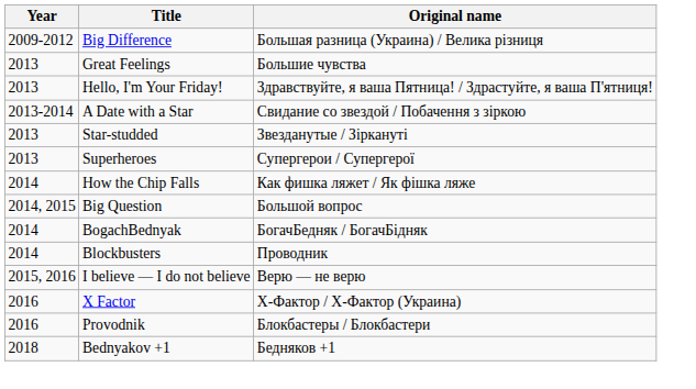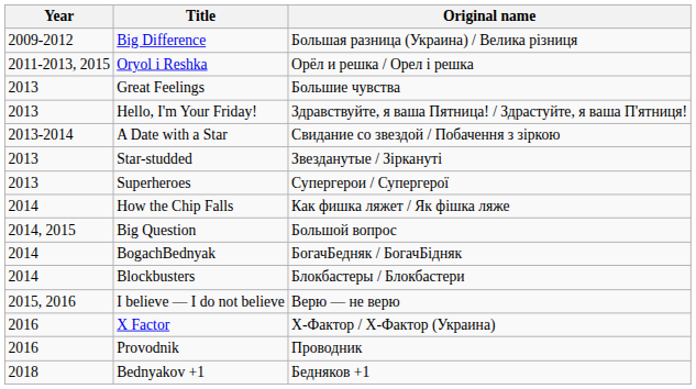+ row: 2011-2013, 2015 | Oryol i Reshka | Орёл и решка / Орел і решка
Blockbusters | Original name: Проводник -> Блокбастеры / Блокбастери
Provodnik | Original name: Блокбастеры / Блокбастери -> Проводник
